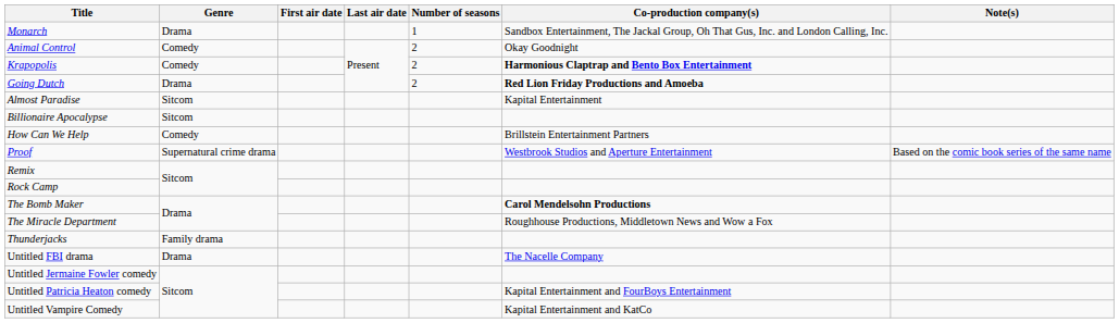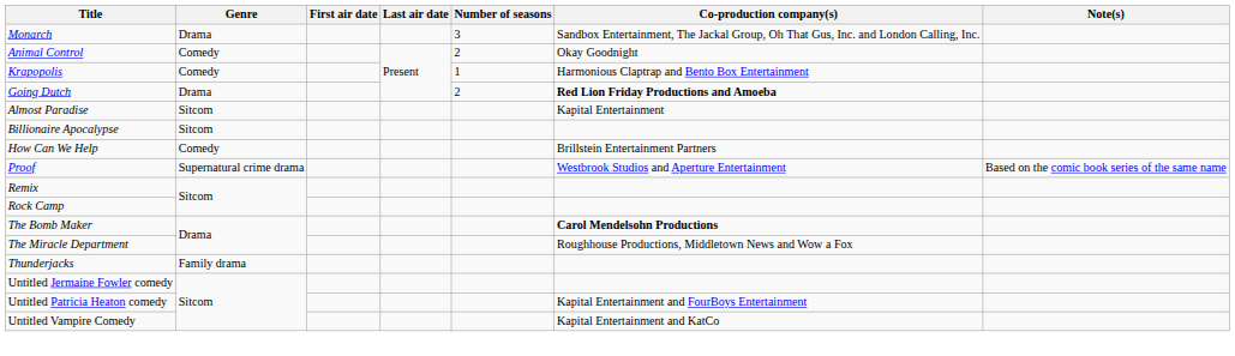Monarch | Number of seasons: 1 -> 3
Krapopolis | Number of seasons: 2 -> 1
Krapopolis | Co-production company(s): bold -> normal
- row: Untitled FBI drama | Drama | The Nacelle Company
